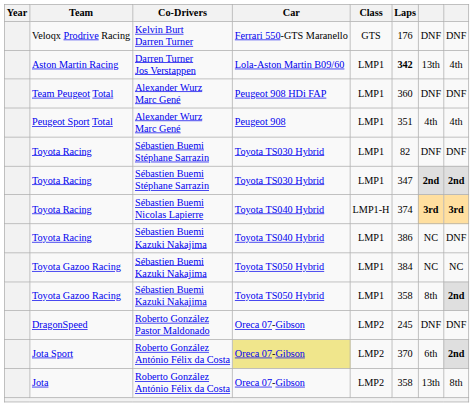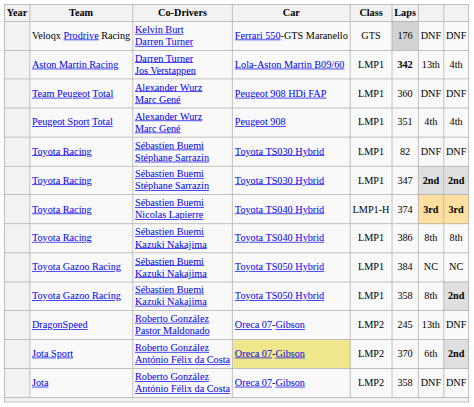Veloqx Prodrive Racing | Laps: no background -> lightgrey background
Toyota Racing / Sébastien Buemi Kazuki Nakajima | column 7: NC -> 8th
Toyota Racing / Sébastien Buemi Kazuki Nakajima | column 8: DNF -> 8th
DragonSpeed | column 7: DNF -> 13th
Jota | column 7: 13th -> DNF
Jota | column 8: 8th -> DNF
